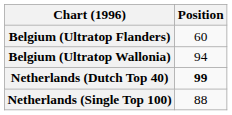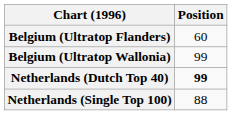Belgium (Ultratop Wallonia) | Position: 94 -> 99
